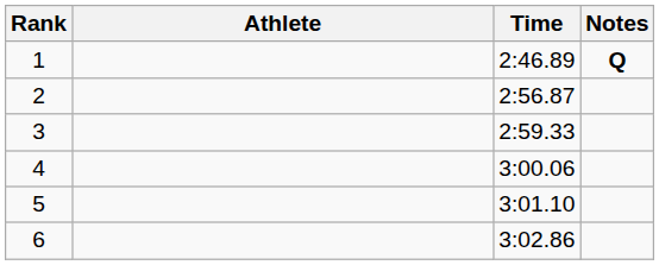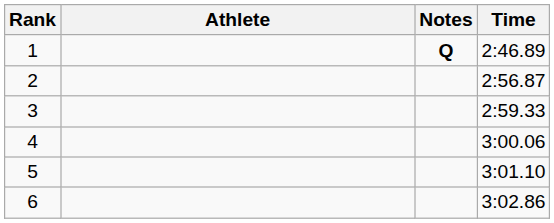columns swapped: Time <-> Notes
